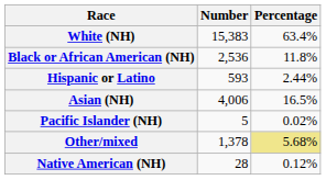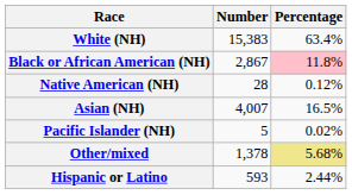Black or African American (NH) | Number: 2,536 -> 2,867
Black or African American (NH) | Percentage: no background -> pink background
rows swapped: Native American (NH) <-> Hispanic or Latino
Asian (NH) | Number: 4,006 -> 4,007
